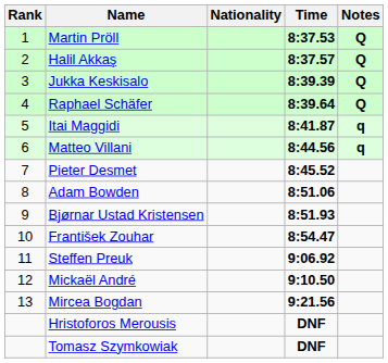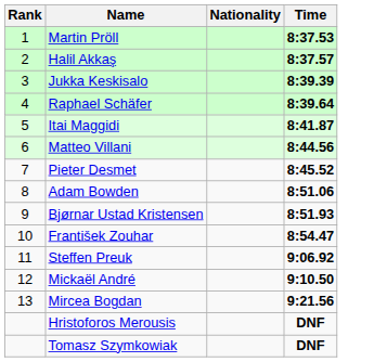- column: Notes | Q | Q | Q | Q | q | q
